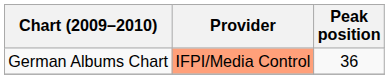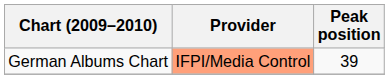German Albums Chart | Peak position: 36 -> 39
